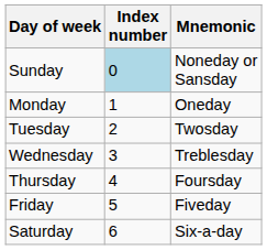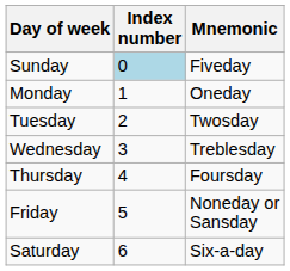Sunday | Mnemonic: Noneday or Sansday -> Fiveday
Friday | Mnemonic: Fiveday -> Noneday or Sansday
